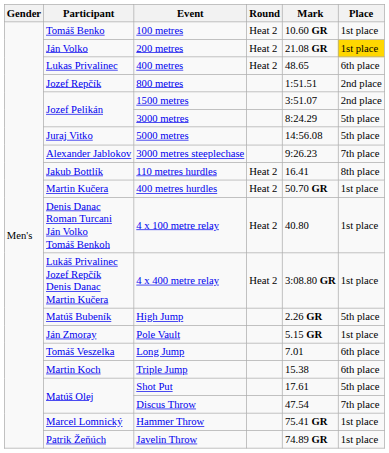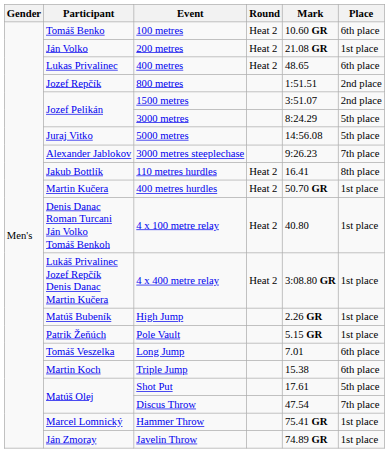100 metres | Place: 1st place -> 6th place
200 metres | Place: gold background -> no background
High Jump | Place: 5th place -> 1st place
Pole Vault | Participant: Ján Zmoray -> Patrik Žeňúch
Javelin Throw | Participant: Patrik Žeňúch -> Ján Zmoray
